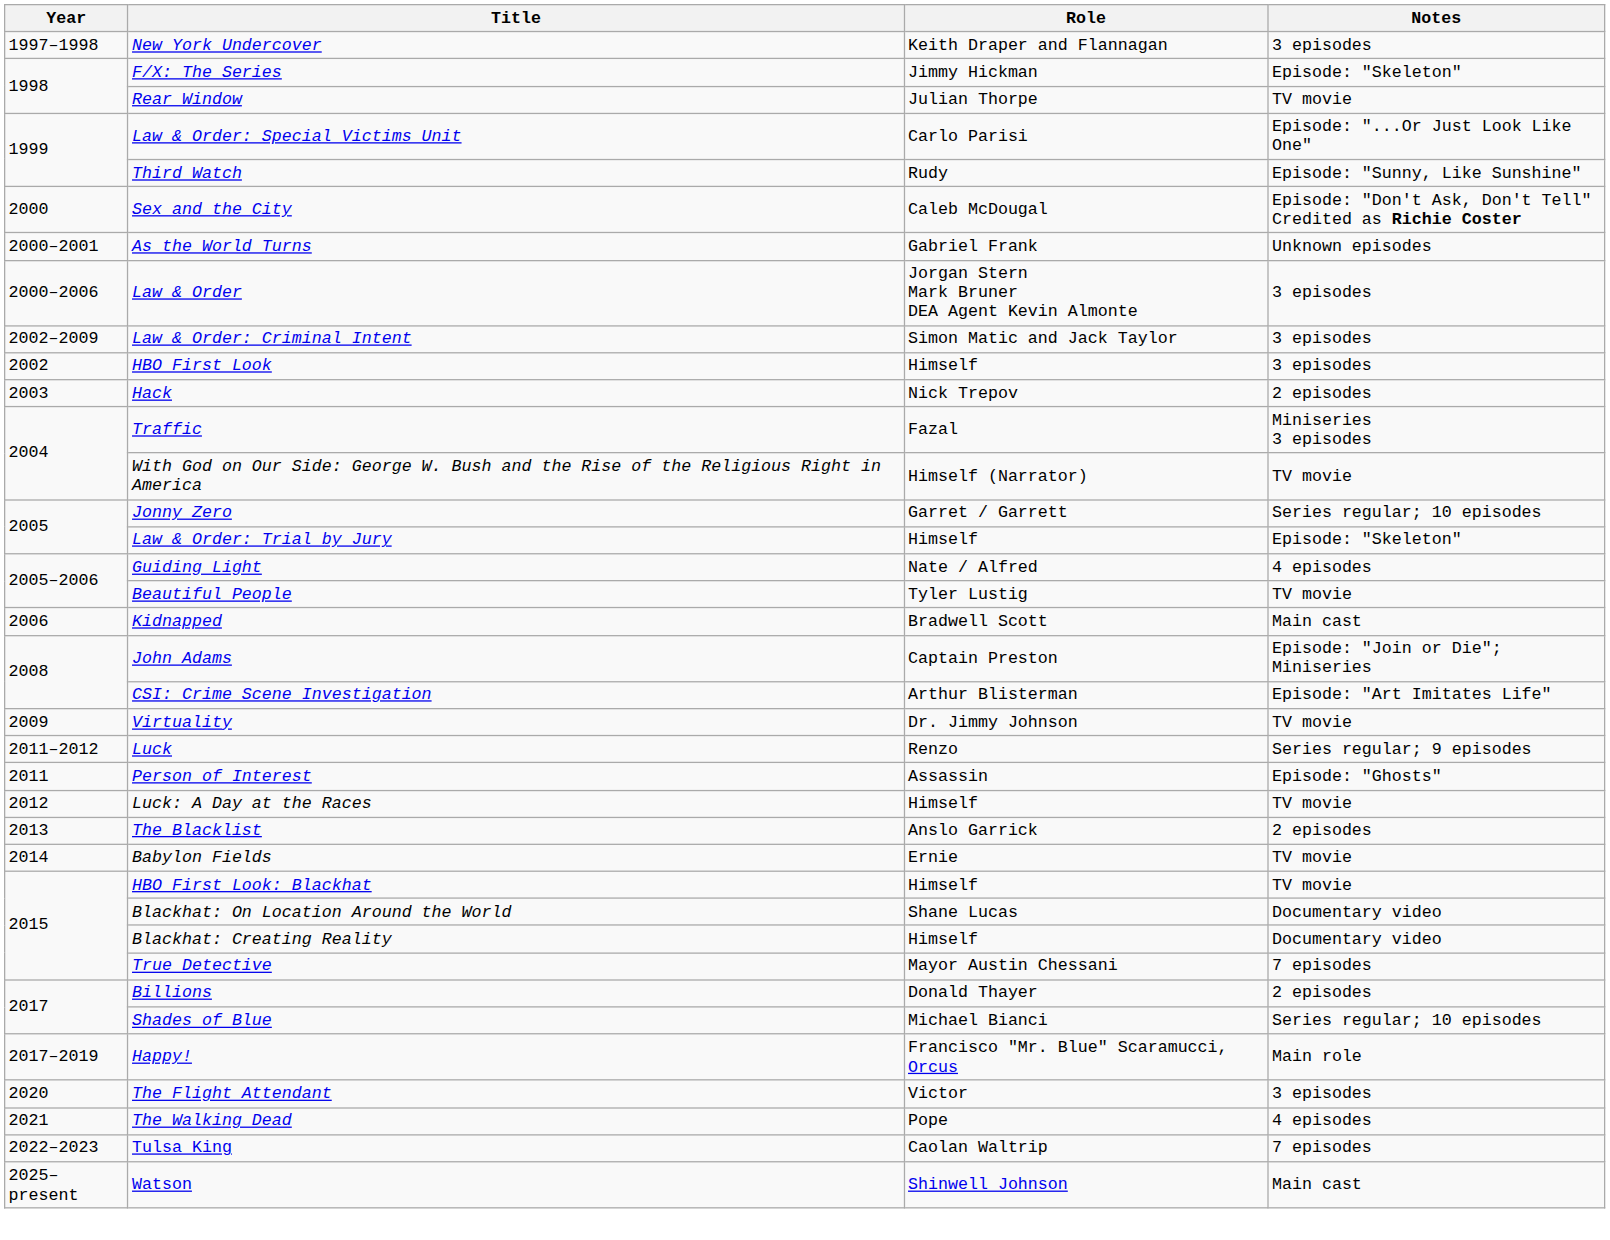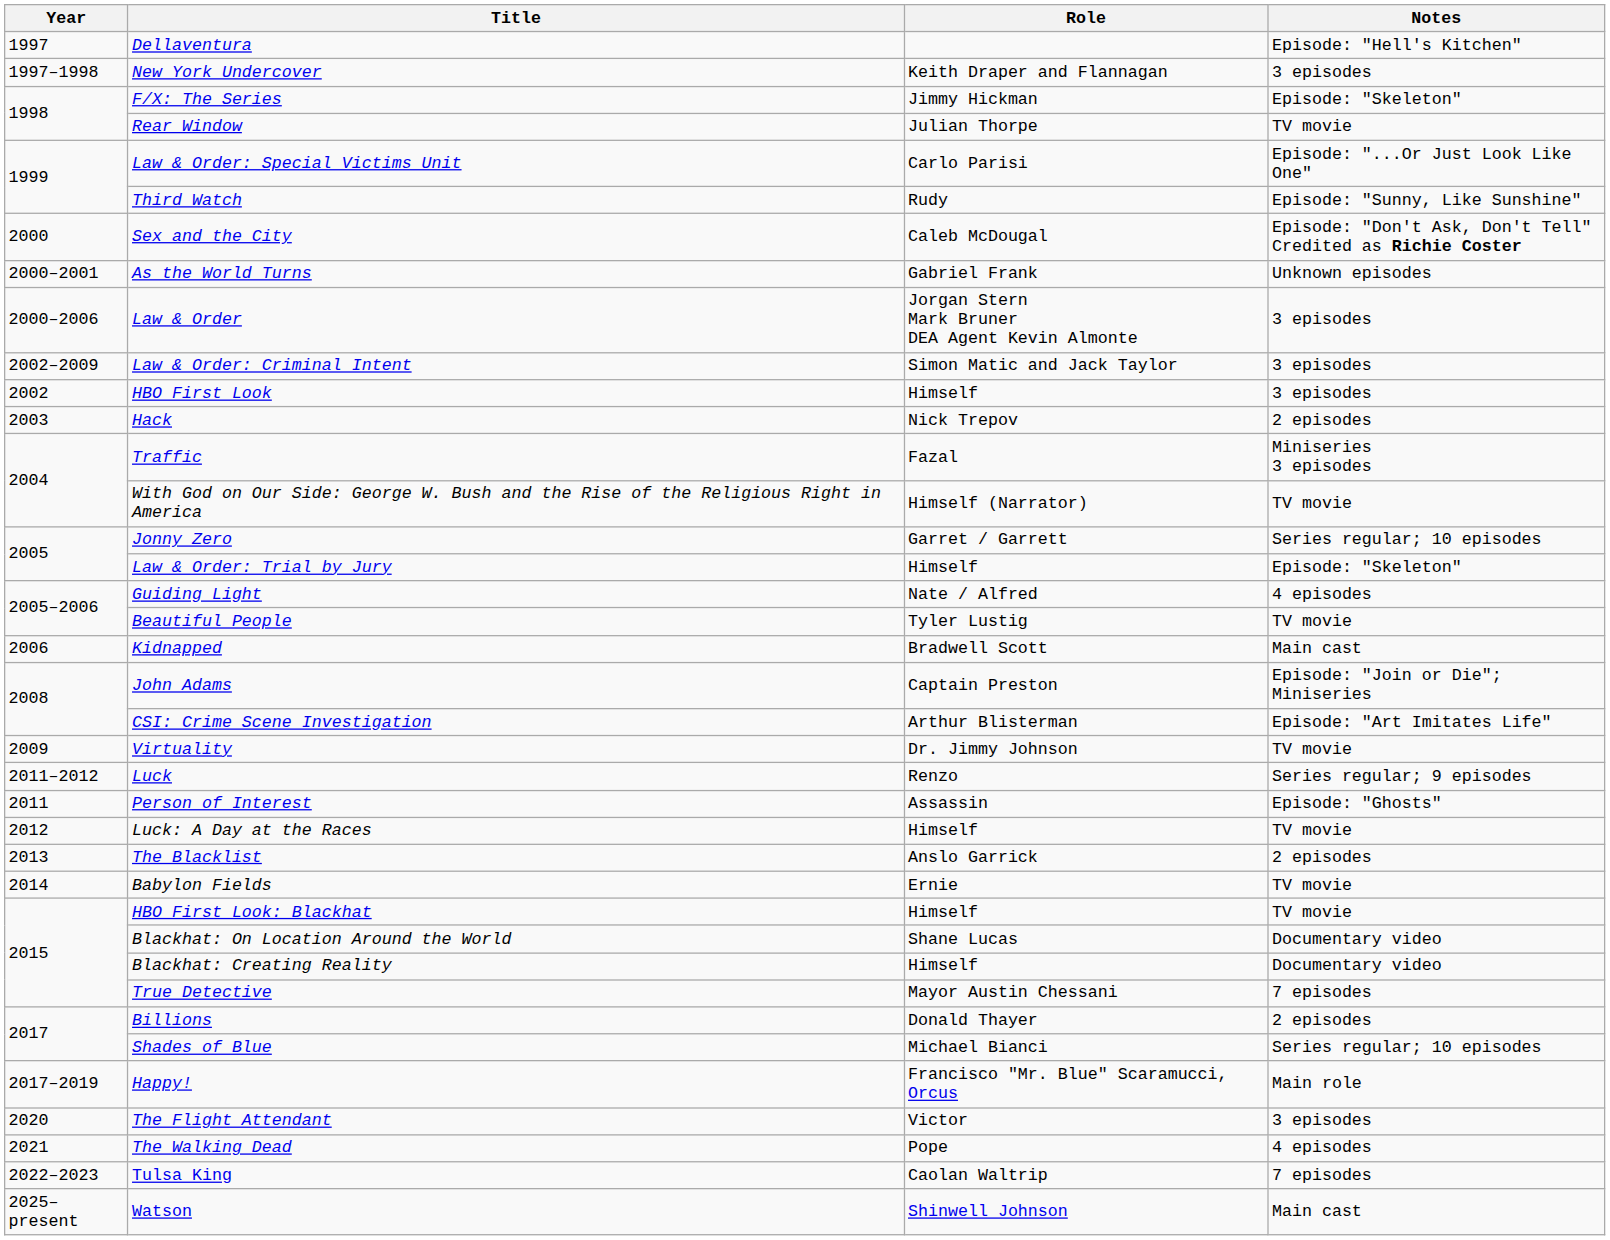+ row: 1997 | Dellaventura | Episode: "Hell's Kitchen"
